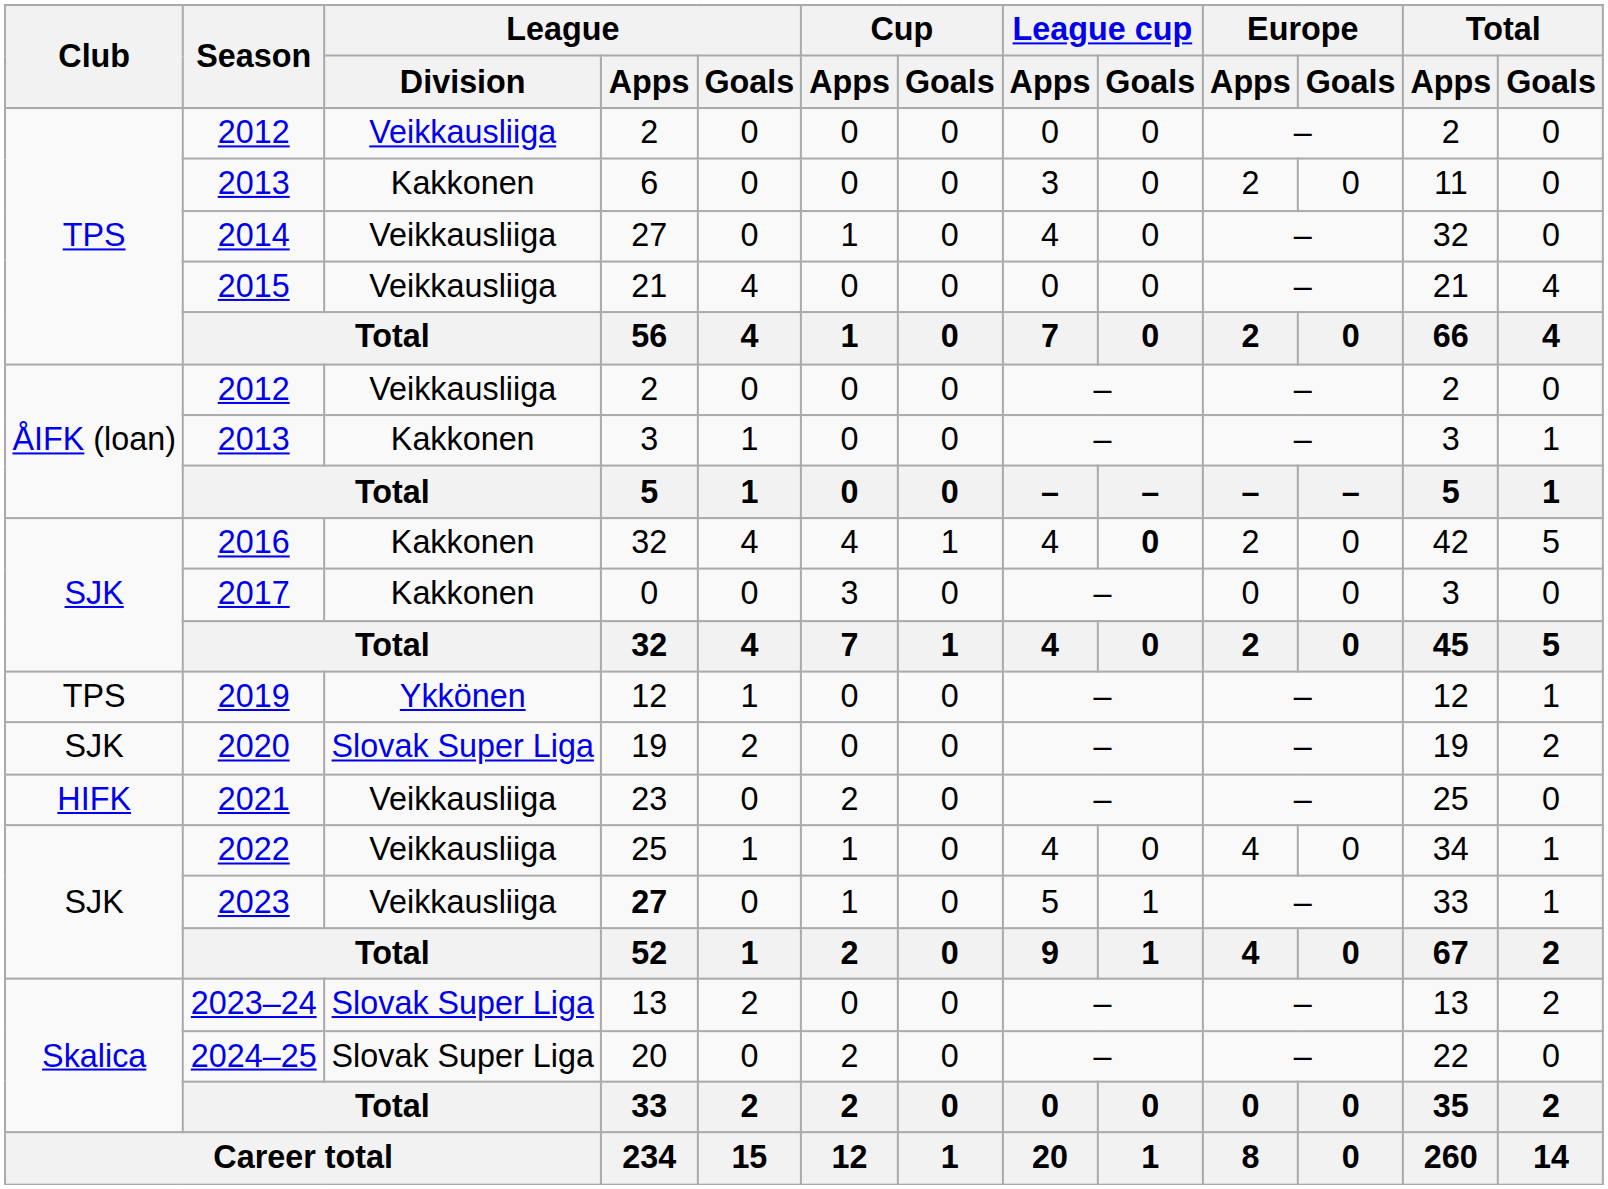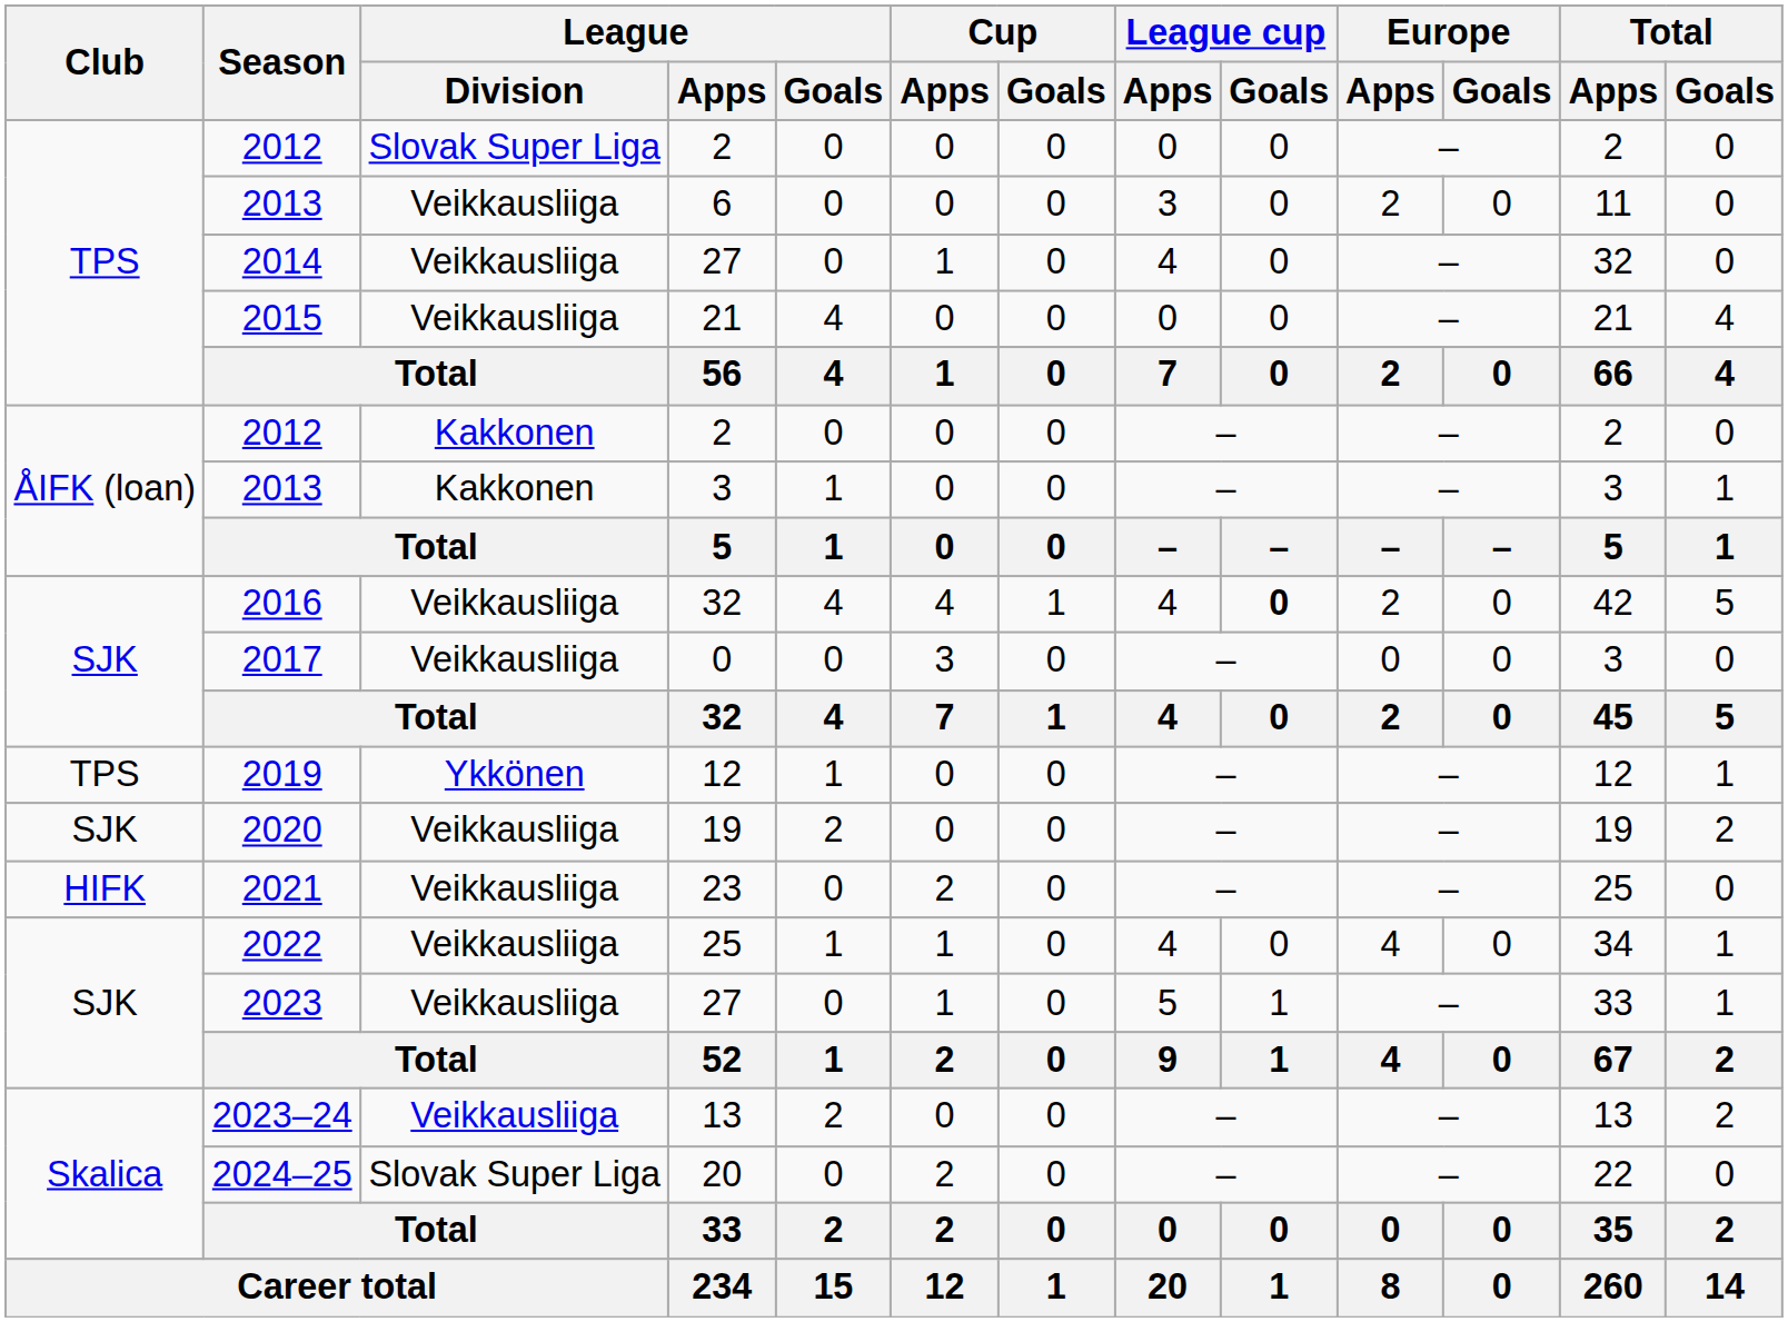TPS / 2012 | League / Division: Veikkausliiga -> Slovak Super Liga
TPS / 2013 | League / Division: Kakkonen -> Veikkausliiga
ÅIFK (loan) / 2012 | League / Division: Veikkausliiga -> Kakkonen
2016 | League / Division: Kakkonen -> Veikkausliiga
2017 | League / Division: Kakkonen -> Veikkausliiga
2020 | League / Division: Slovak Super Liga -> Veikkausliiga
2023 | League / Apps: bold -> normal
2023–24 | League / Division: Slovak Super Liga -> Veikkausliiga
